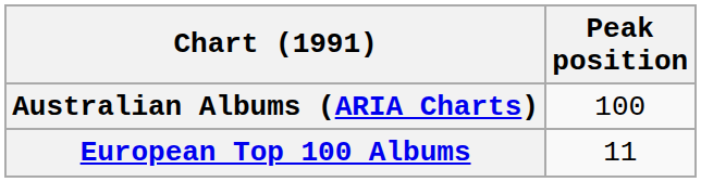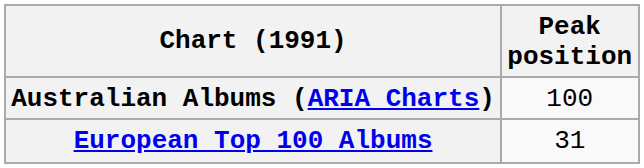European Top 100 Albums | Peak position: 11 -> 31
